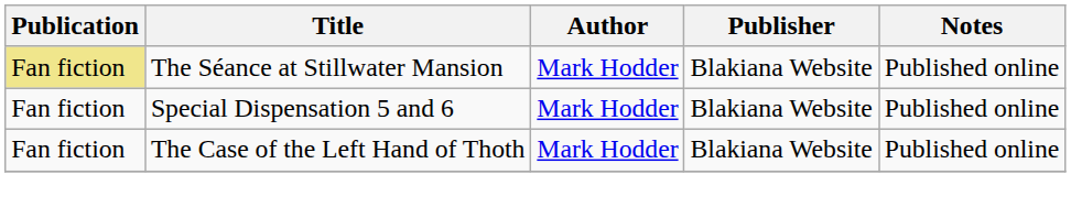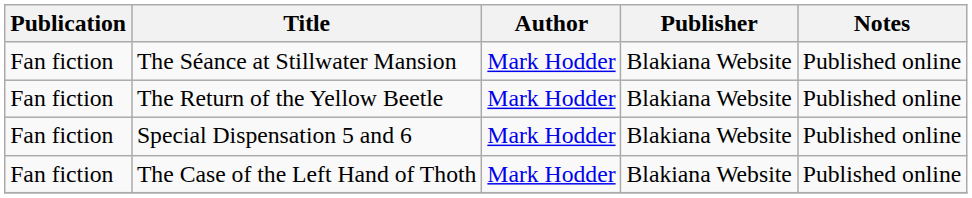The Séance at Stillwater Mansion | Publication: khaki background -> no background
+ row: Fan fiction | The Return of the Yellow Beetle | Mark Hodder | Blakiana Website | Published online
